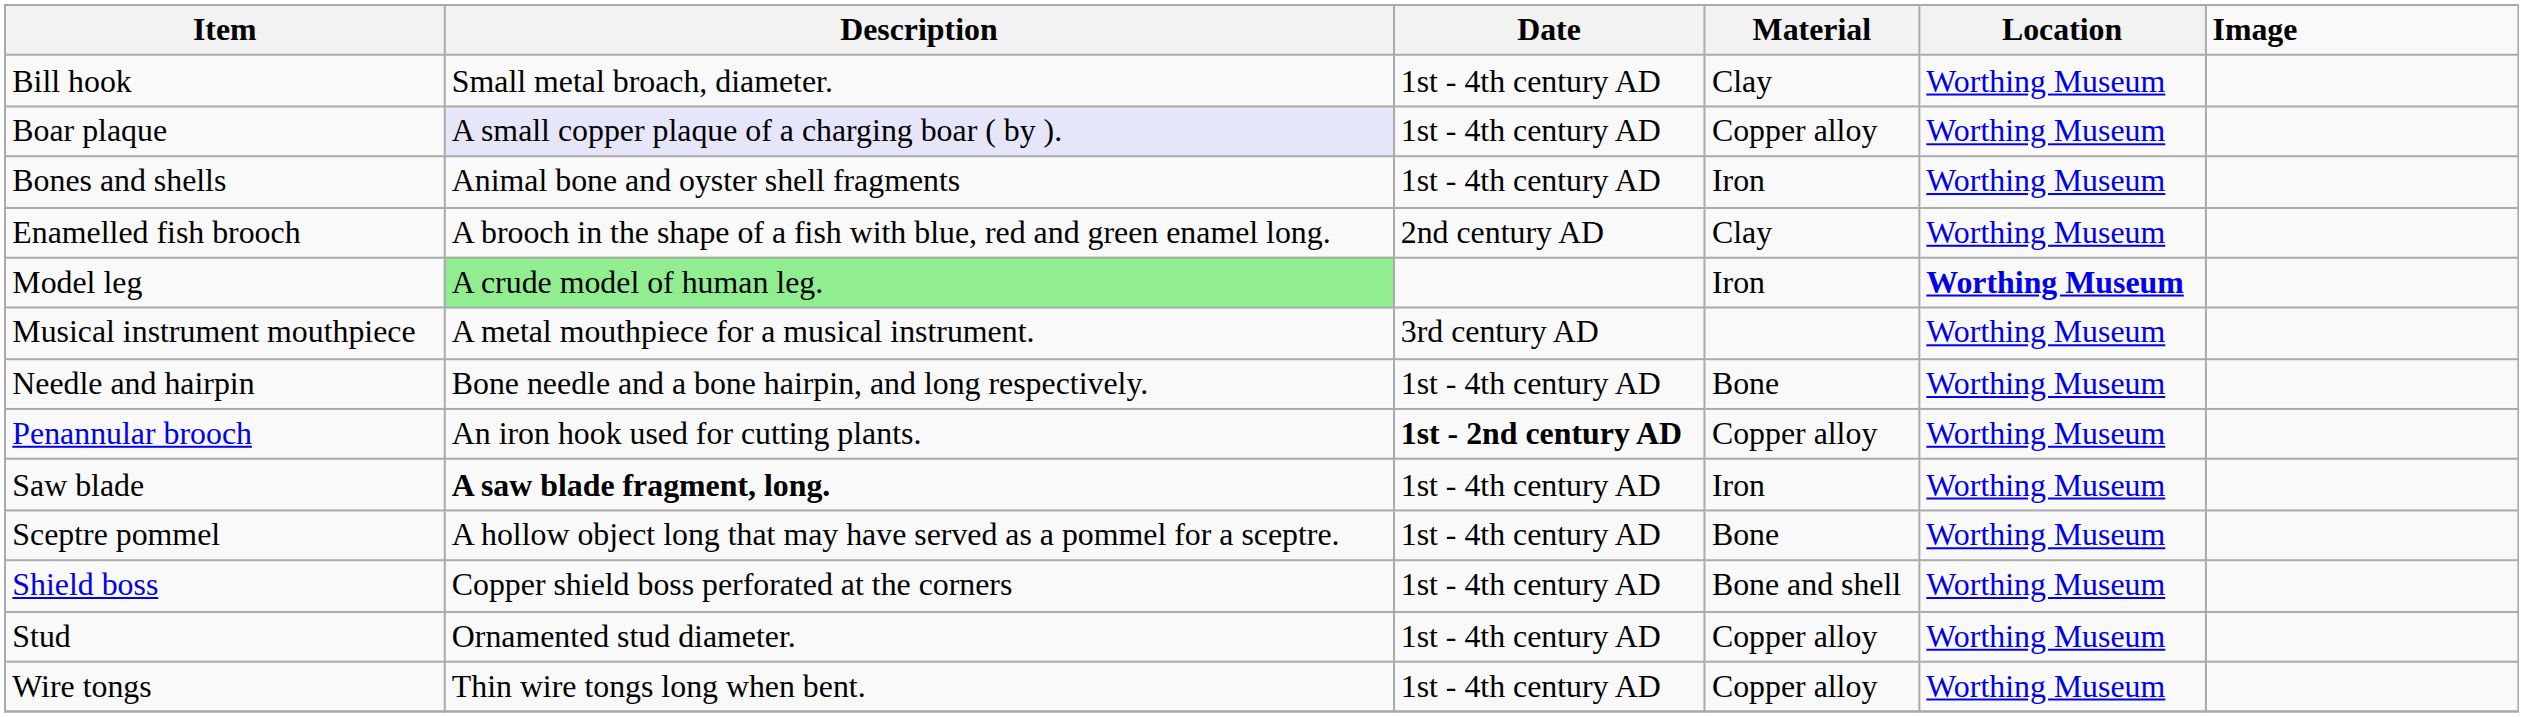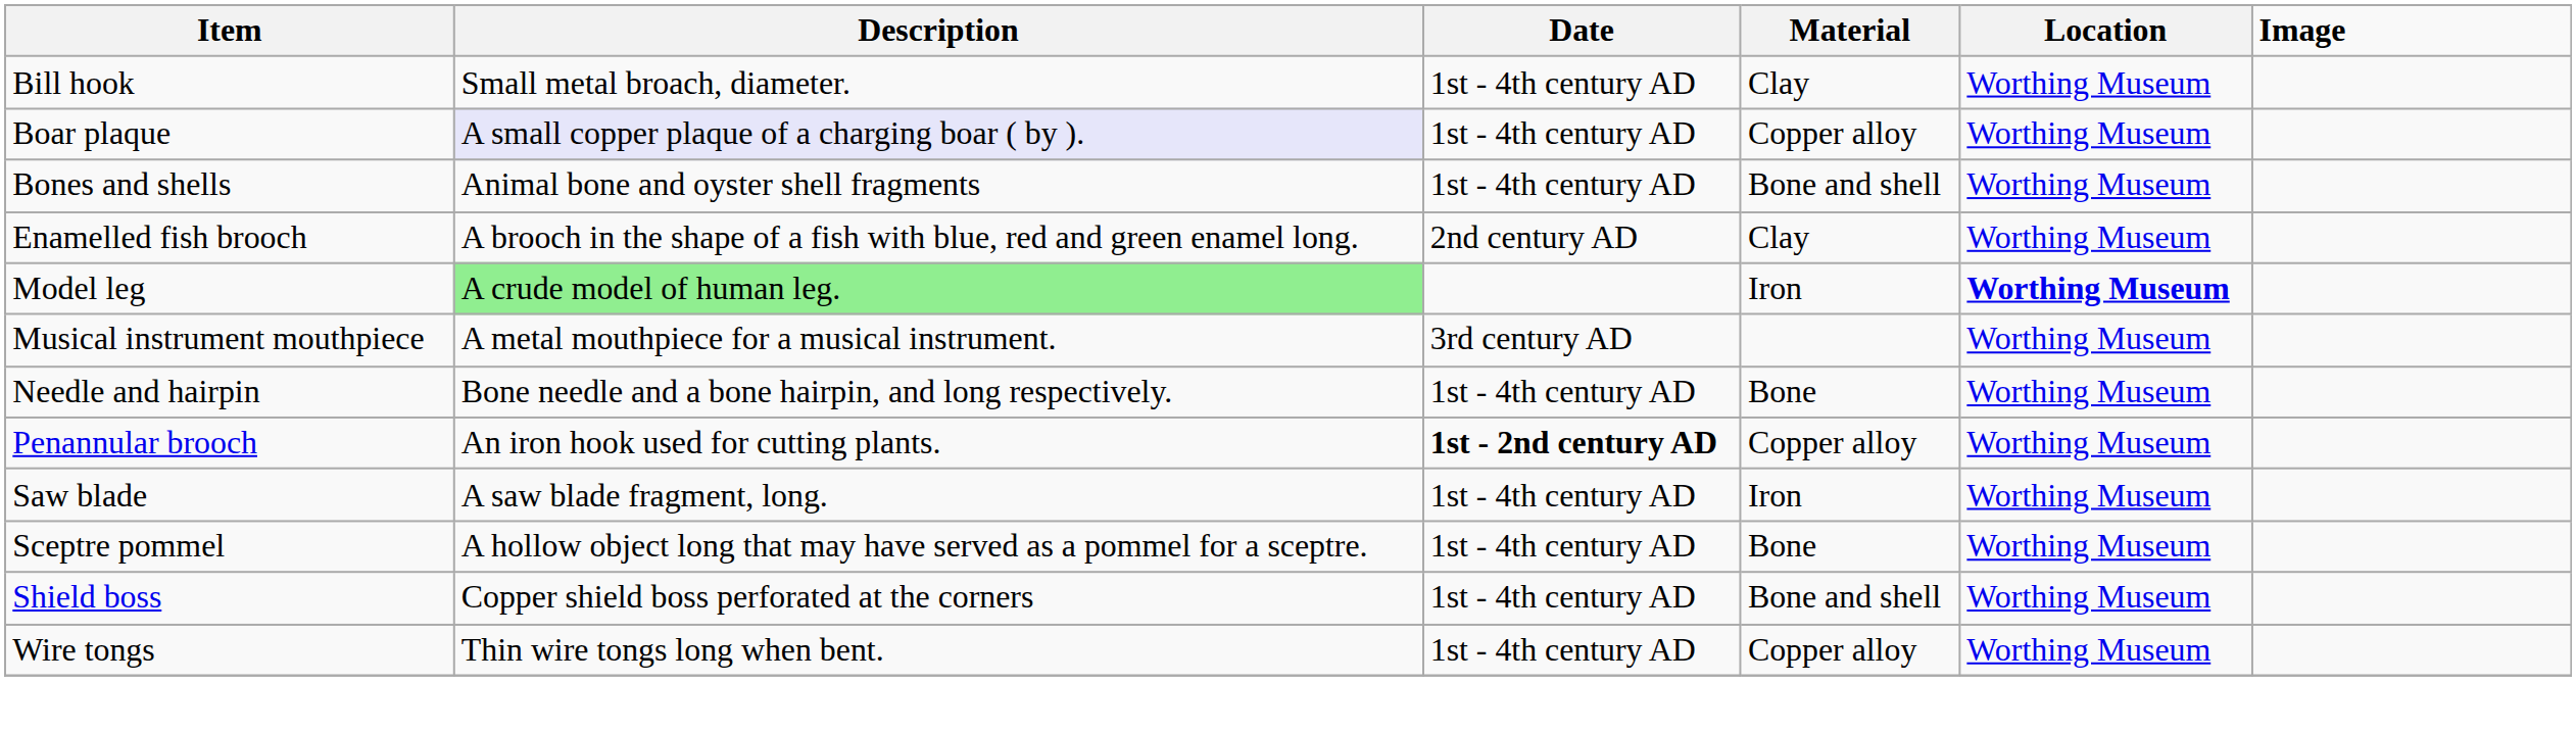Bones and shells | Material: Iron -> Bone and shell
Saw blade | Description: bold -> normal
- row: Stud | Ornamented stud diameter. | 1st - 4th century AD | Copper alloy | Worthing Museum
